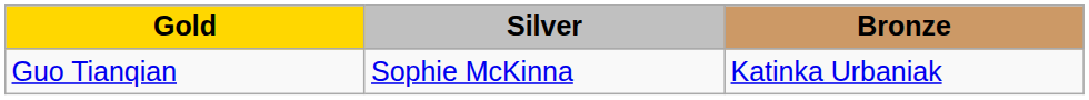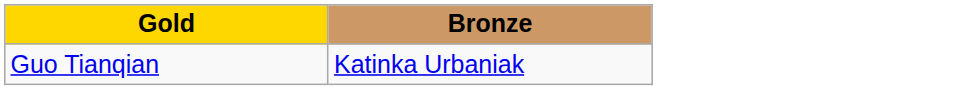- column: Silver | Sophie McKinna
